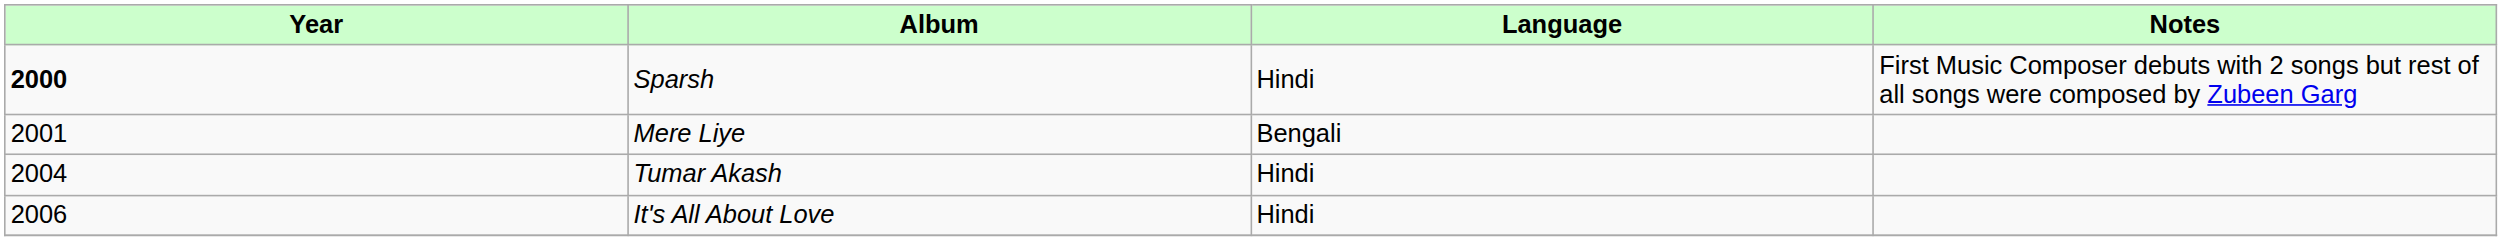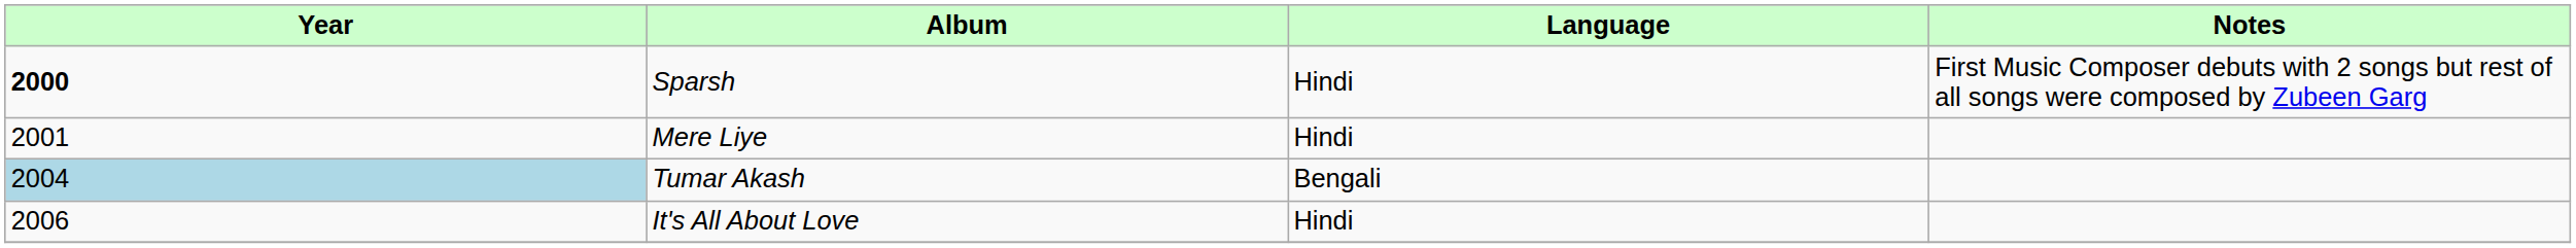Mere Liye | Language: Bengali -> Hindi
Tumar Akash | Year: no background -> lightblue background
Tumar Akash | Language: Hindi -> Bengali
